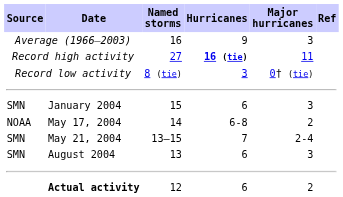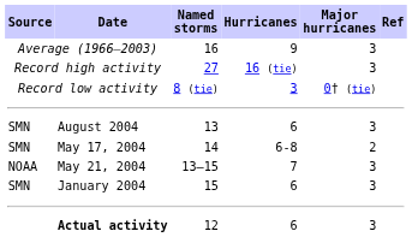Record high activity | Hurricanes: bold -> normal
Record high activity | Major hurricanes: 11 -> 3
rows swapped: January 2004 <-> August 2004
May 17, 2004 | Source: NOAA -> SMN
May 21, 2004 | Source: SMN -> NOAA
May 21, 2004 | Major hurricanes: 2-4 -> 3
Actual activity | Major hurricanes: 2 -> 3
